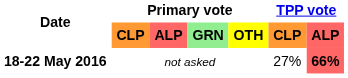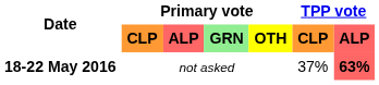18-22 May 2016 | TPP vote / CLP: 27% -> 37%
18-22 May 2016 | TPP vote / ALP: 66% -> 63%
